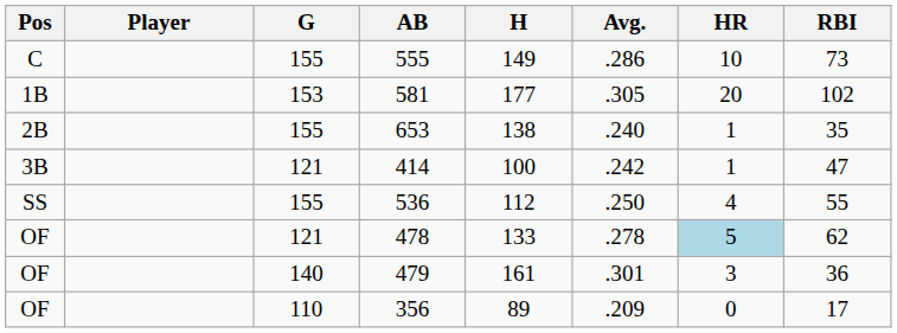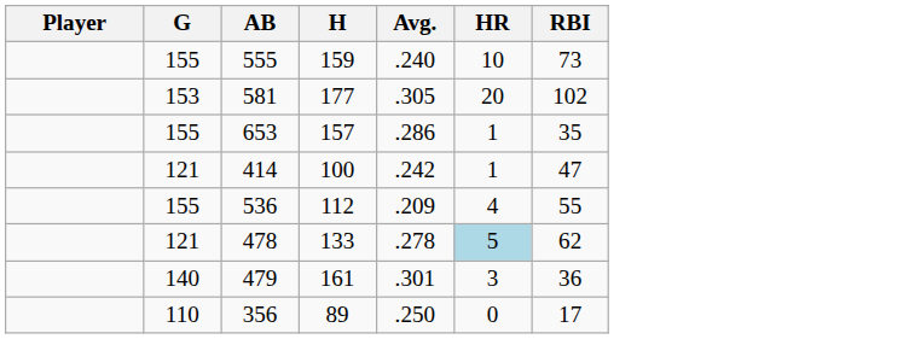- column: Pos | C | 1B | 2B | 3B | SS | OF | OF | OF
555 | H: 149 -> 159
555 | Avg.: .286 -> .240
653 | H: 138 -> 157
653 | Avg.: .240 -> .286
536 | Avg.: .250 -> .209
356 | Avg.: .209 -> .250
